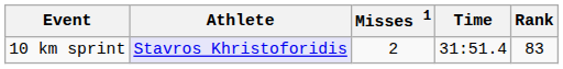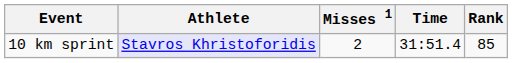10 km sprint | Rank: 83 -> 85
